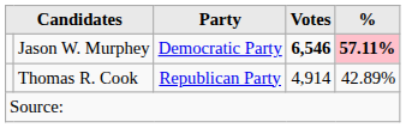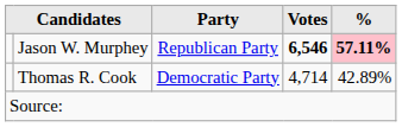Jason W. Murphey | Party: Democratic Party -> Republican Party
Thomas R. Cook | Party: Republican Party -> Democratic Party
Thomas R. Cook | Votes: 4,914 -> 4,714
